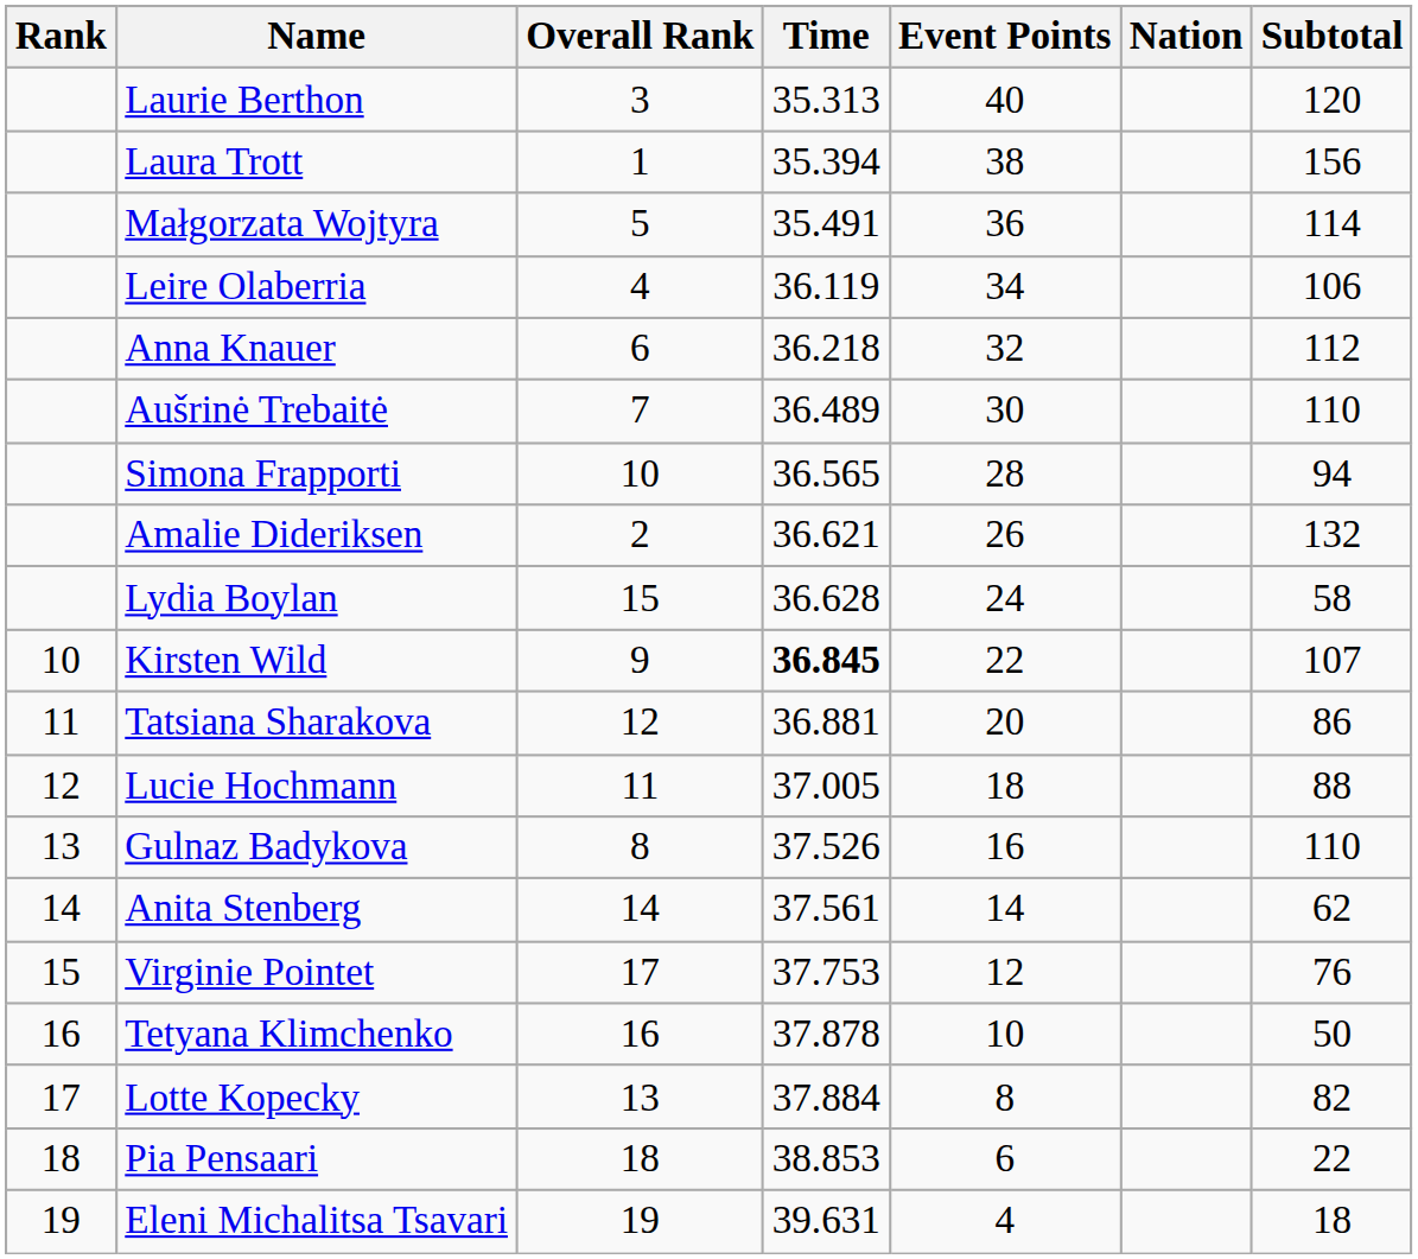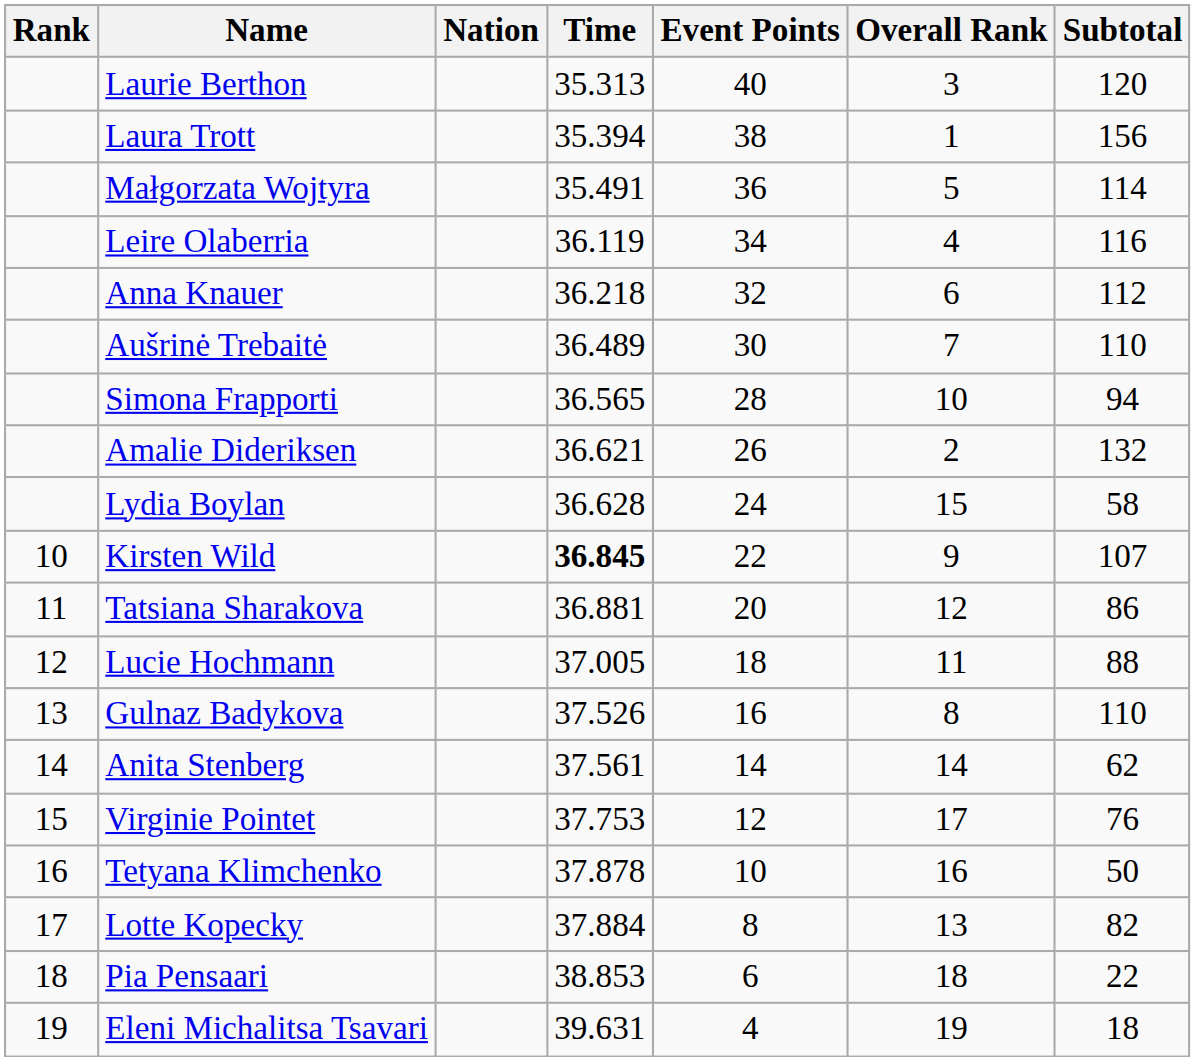columns swapped: Nation <-> Overall Rank
Leire Olaberria | Subtotal: 106 -> 116
